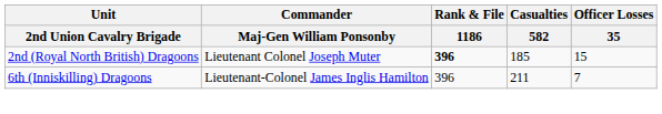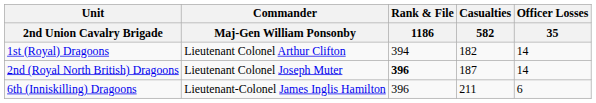+ row: 1st (Royal) Dragoons | Lieutenant Colonel Arthur Clifton | 394 | 182 | 14
2nd (Royal North British) Dragoons | Casualties / 582: 185 -> 187
2nd (Royal North British) Dragoons | Officer Losses / 35: 15 -> 14
6th (Inniskilling) Dragoons | Officer Losses / 35: 7 -> 6
